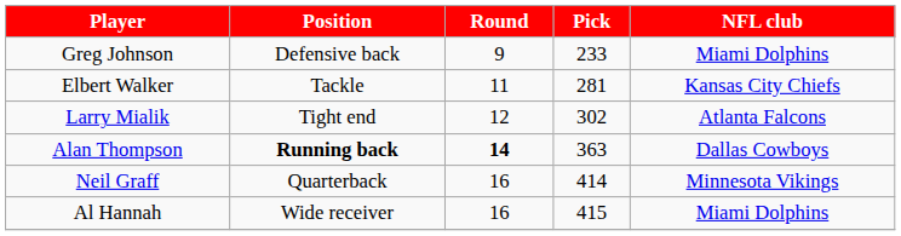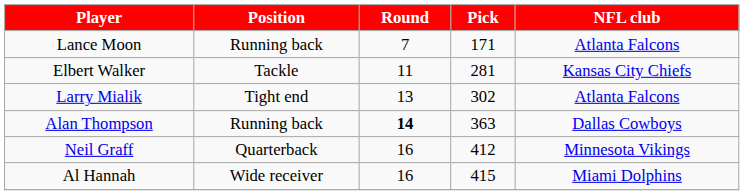+ row: Lance Moon | Running back | 7 | 171 | Atlanta Falcons
- row: Greg Johnson | Defensive back | 9 | 233 | Miami Dolphins
Larry Mialik | Round: 12 -> 13
Alan Thompson | Position: bold -> normal
Neil Graff | Pick: 414 -> 412
